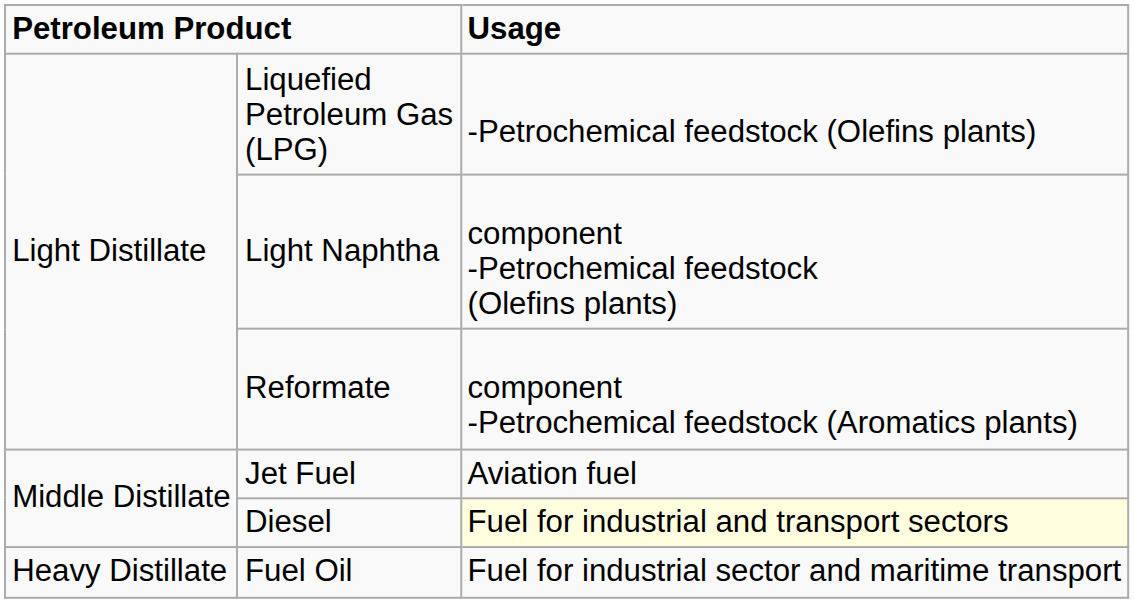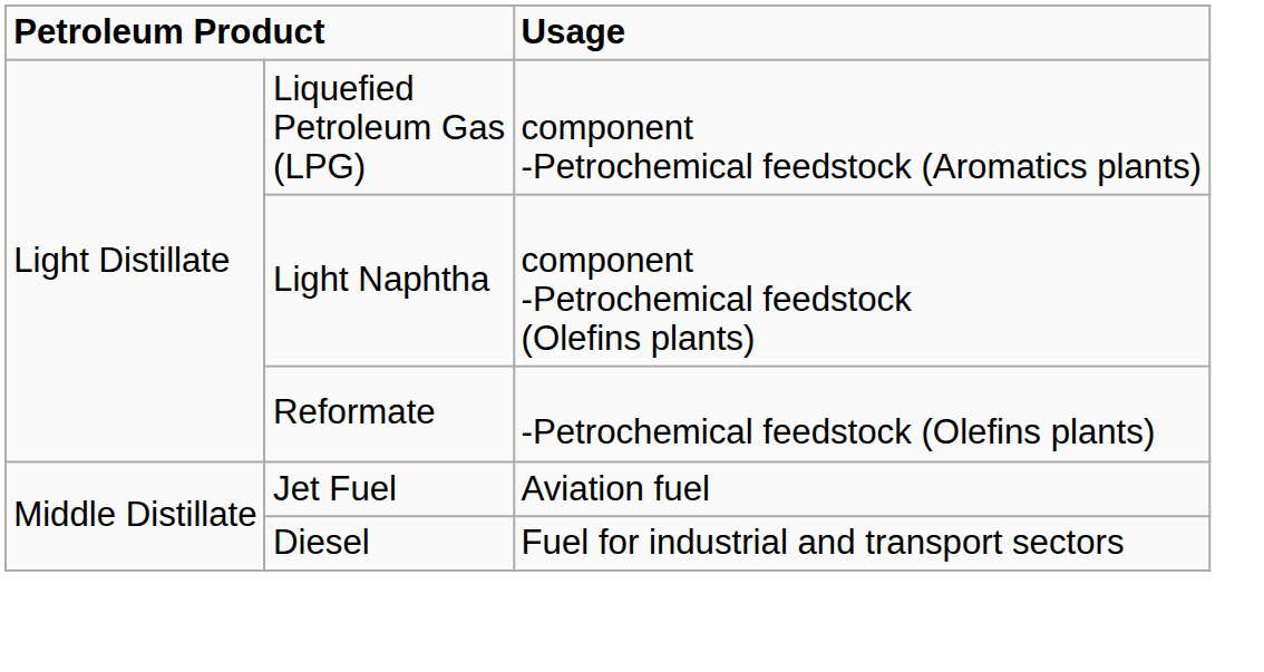Liquefied Petroleum Gas (LPG) | Usage: -Petrochemical feedstock (Olefins plants) -> component -Petrochemical feedstock (Aromatics plants)
Reformate | Usage: component -Petrochemical feedstock (Aromatics plants) -> -Petrochemical feedstock (Olefins plants)
Diesel | Usage: lightyellow background -> no background
- row: Heavy Distillate | Fuel Oil | Fuel for industrial sector and maritime transport
